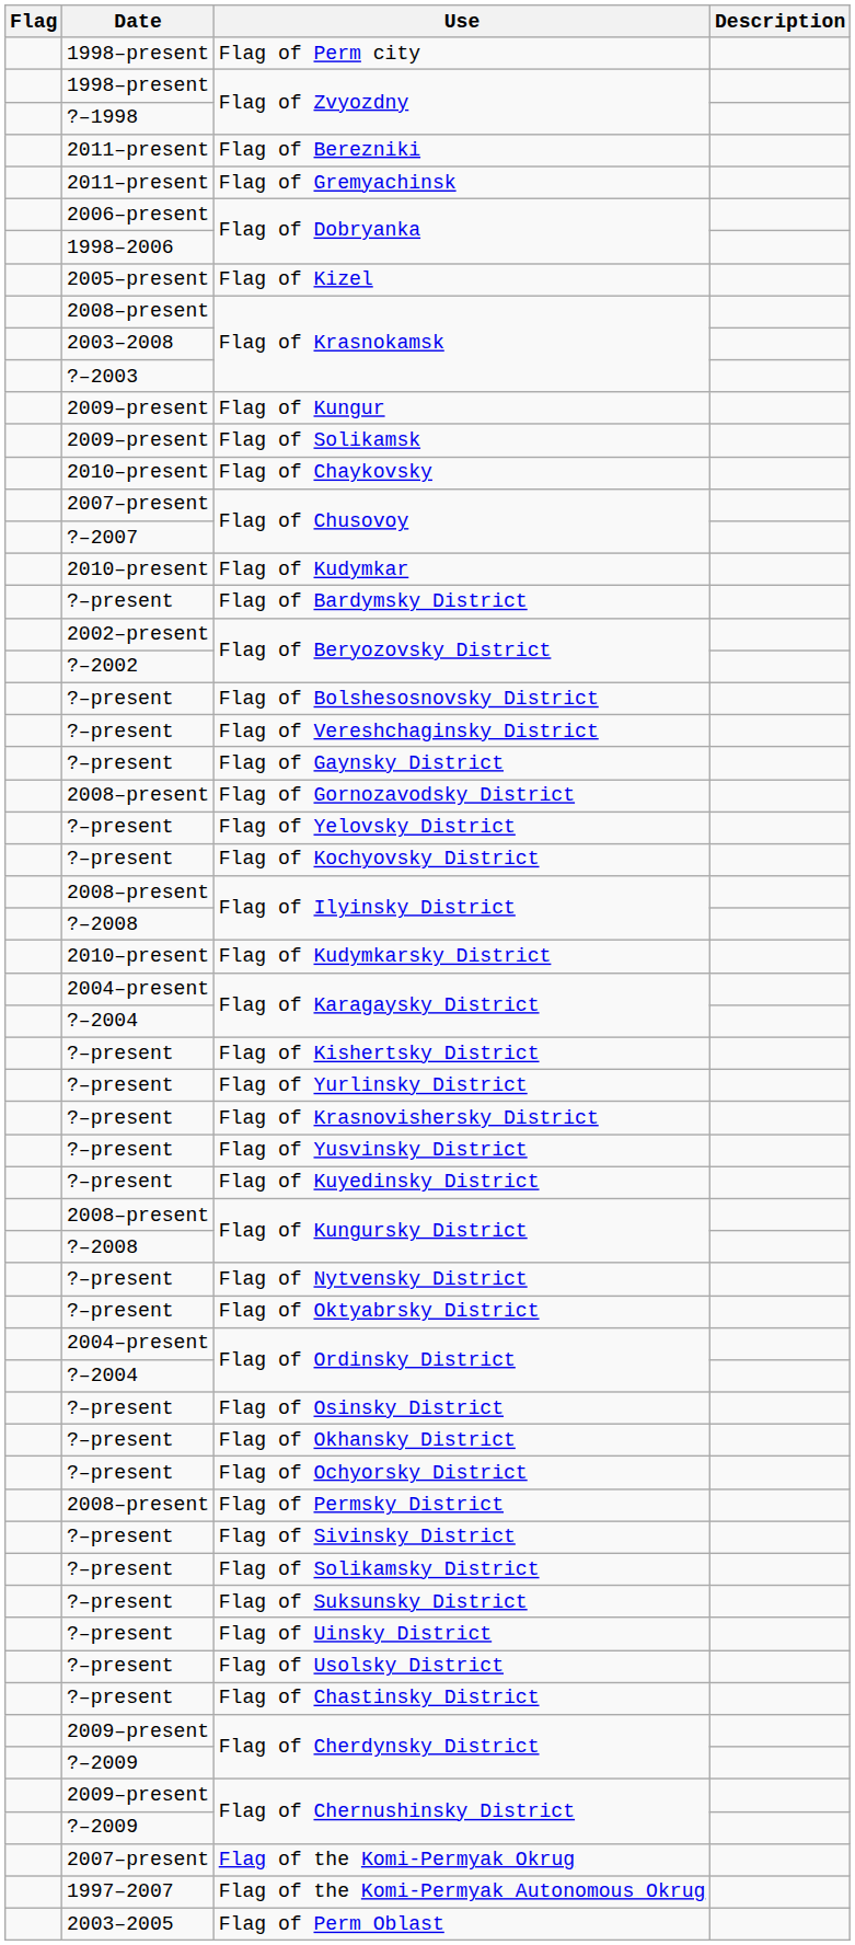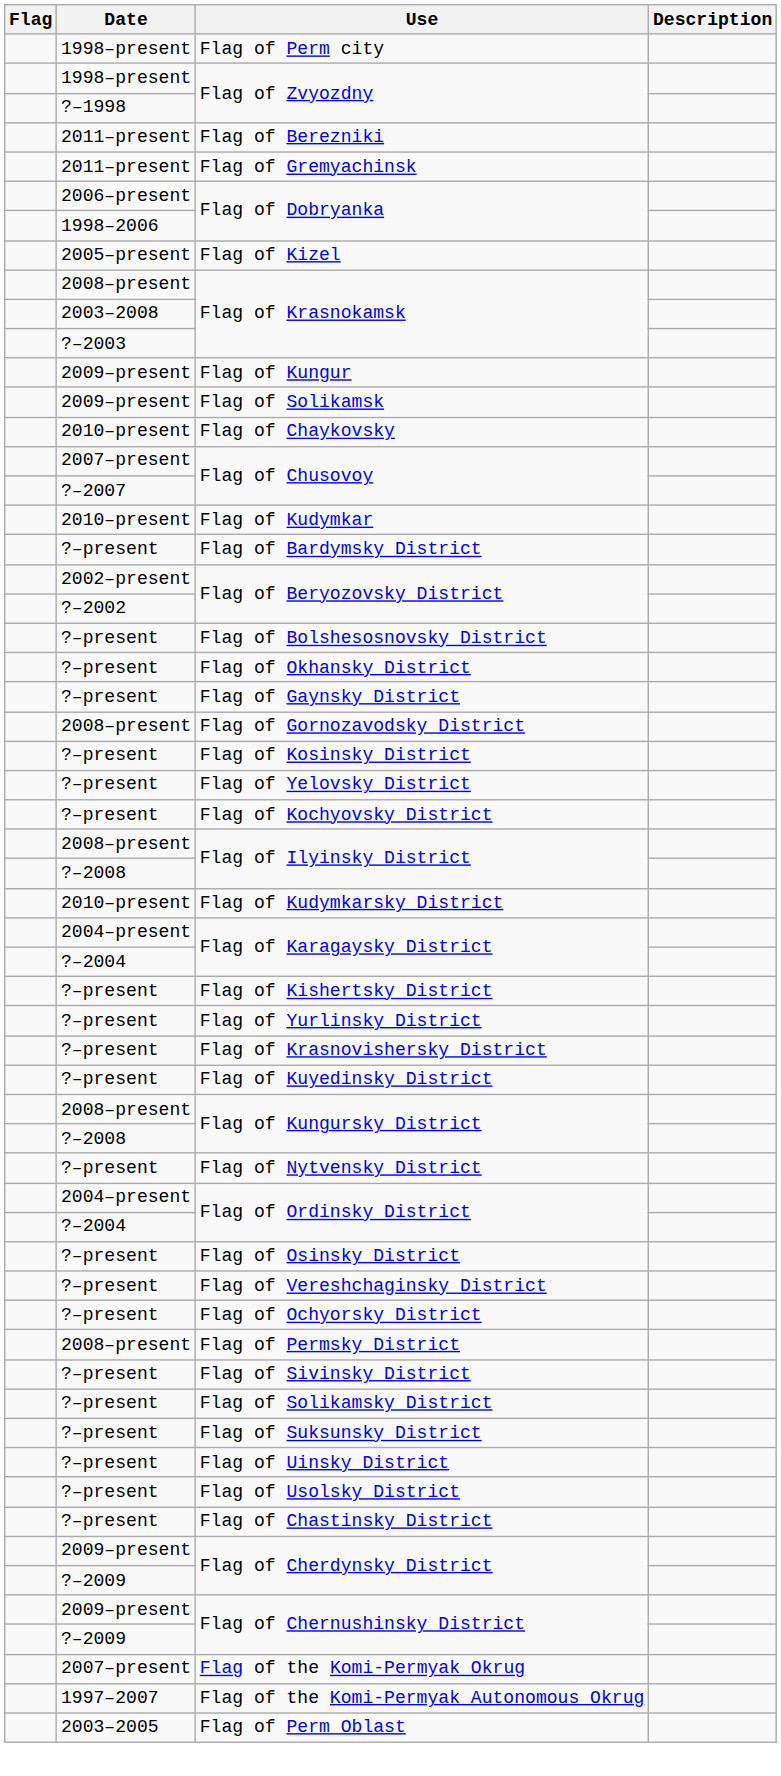rows swapped: Flag of Vereshchaginsky District <-> Flag of Okhansky District
+ row: ?–present | Flag of Kosinsky District
- row: ?–present | Flag of Yusvinsky District
- row: ?–present | Flag of Oktyabrsky District
